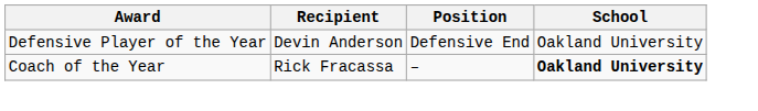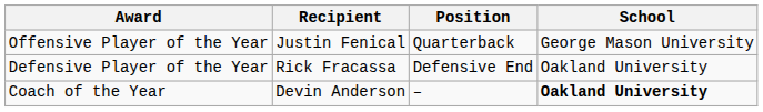+ row: Offensive Player of the Year | Justin Fenical | Quarterback | George Mason University
Defensive Player of the Year | Recipient: Devin Anderson -> Rick Fracassa
Coach of the Year | Recipient: Rick Fracassa -> Devin Anderson
